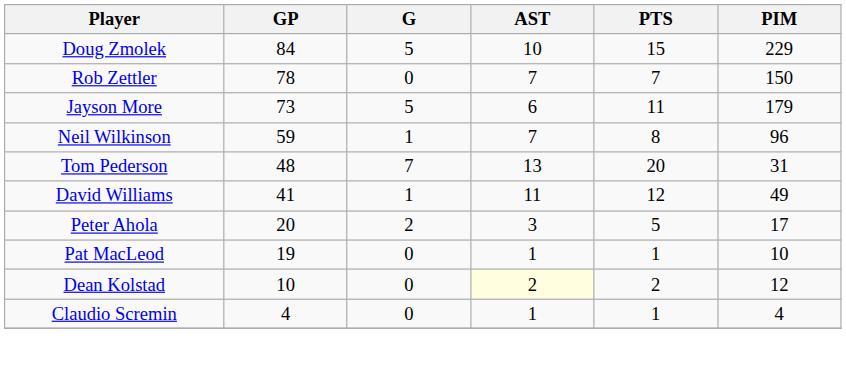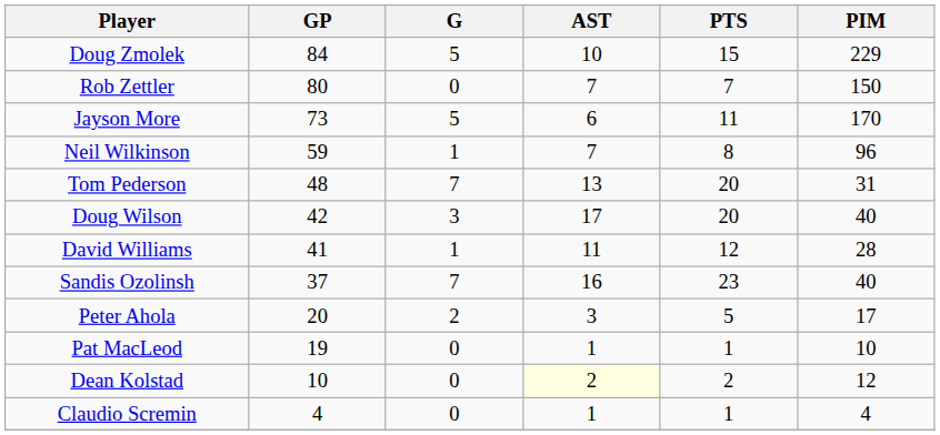Rob Zettler | GP: 78 -> 80
Jayson More | PIM: 179 -> 170
+ row: Doug Wilson | 42 | 3 | 17 | 20 | 40
David Williams | PIM: 49 -> 28
+ row: Sandis Ozolinsh | 37 | 7 | 16 | 23 | 40
